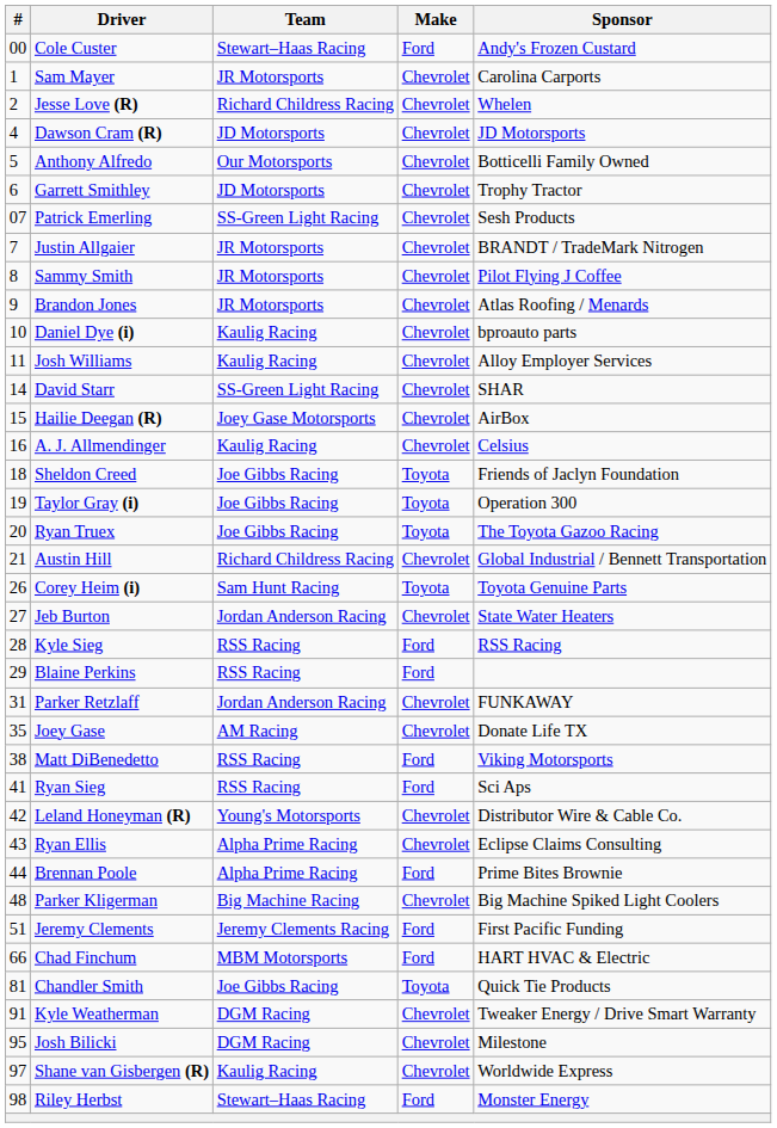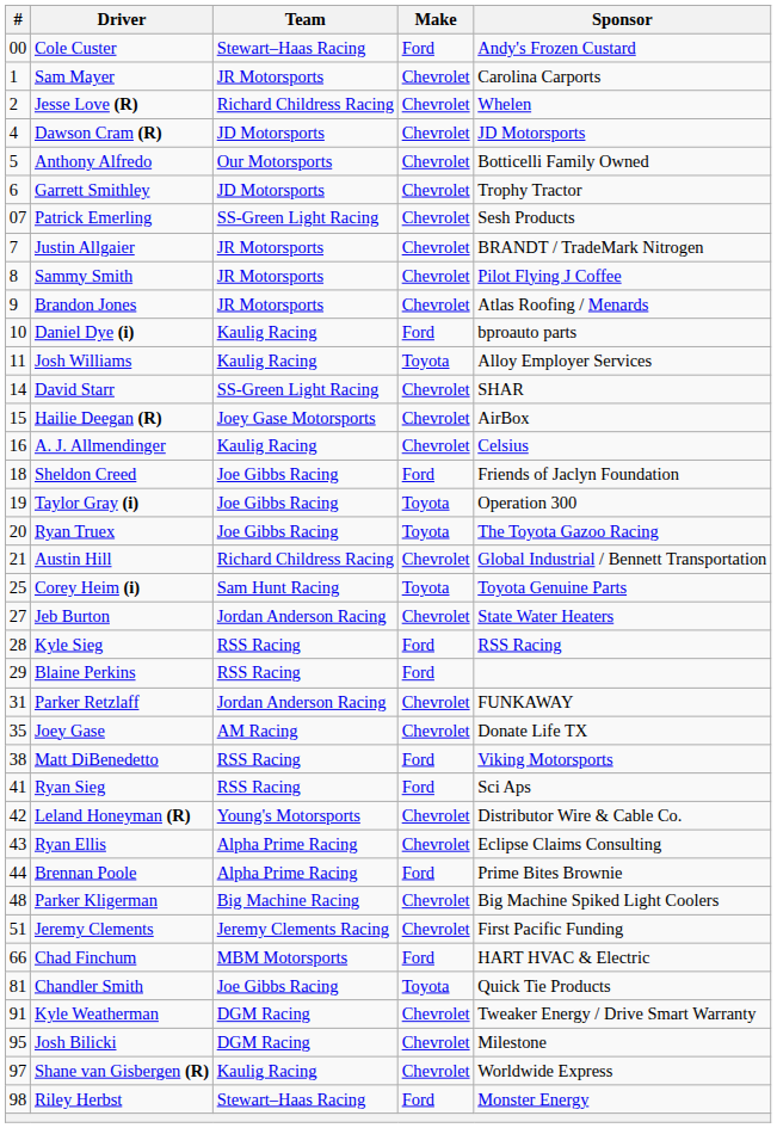Daniel Dye (i) | Make: Chevrolet -> Ford
Josh Williams | Make: Chevrolet -> Toyota
Sheldon Creed | Make: Toyota -> Ford
Corey Heim (i) | #: 26 -> 25
Jeremy Clements | Make: Ford -> Chevrolet
